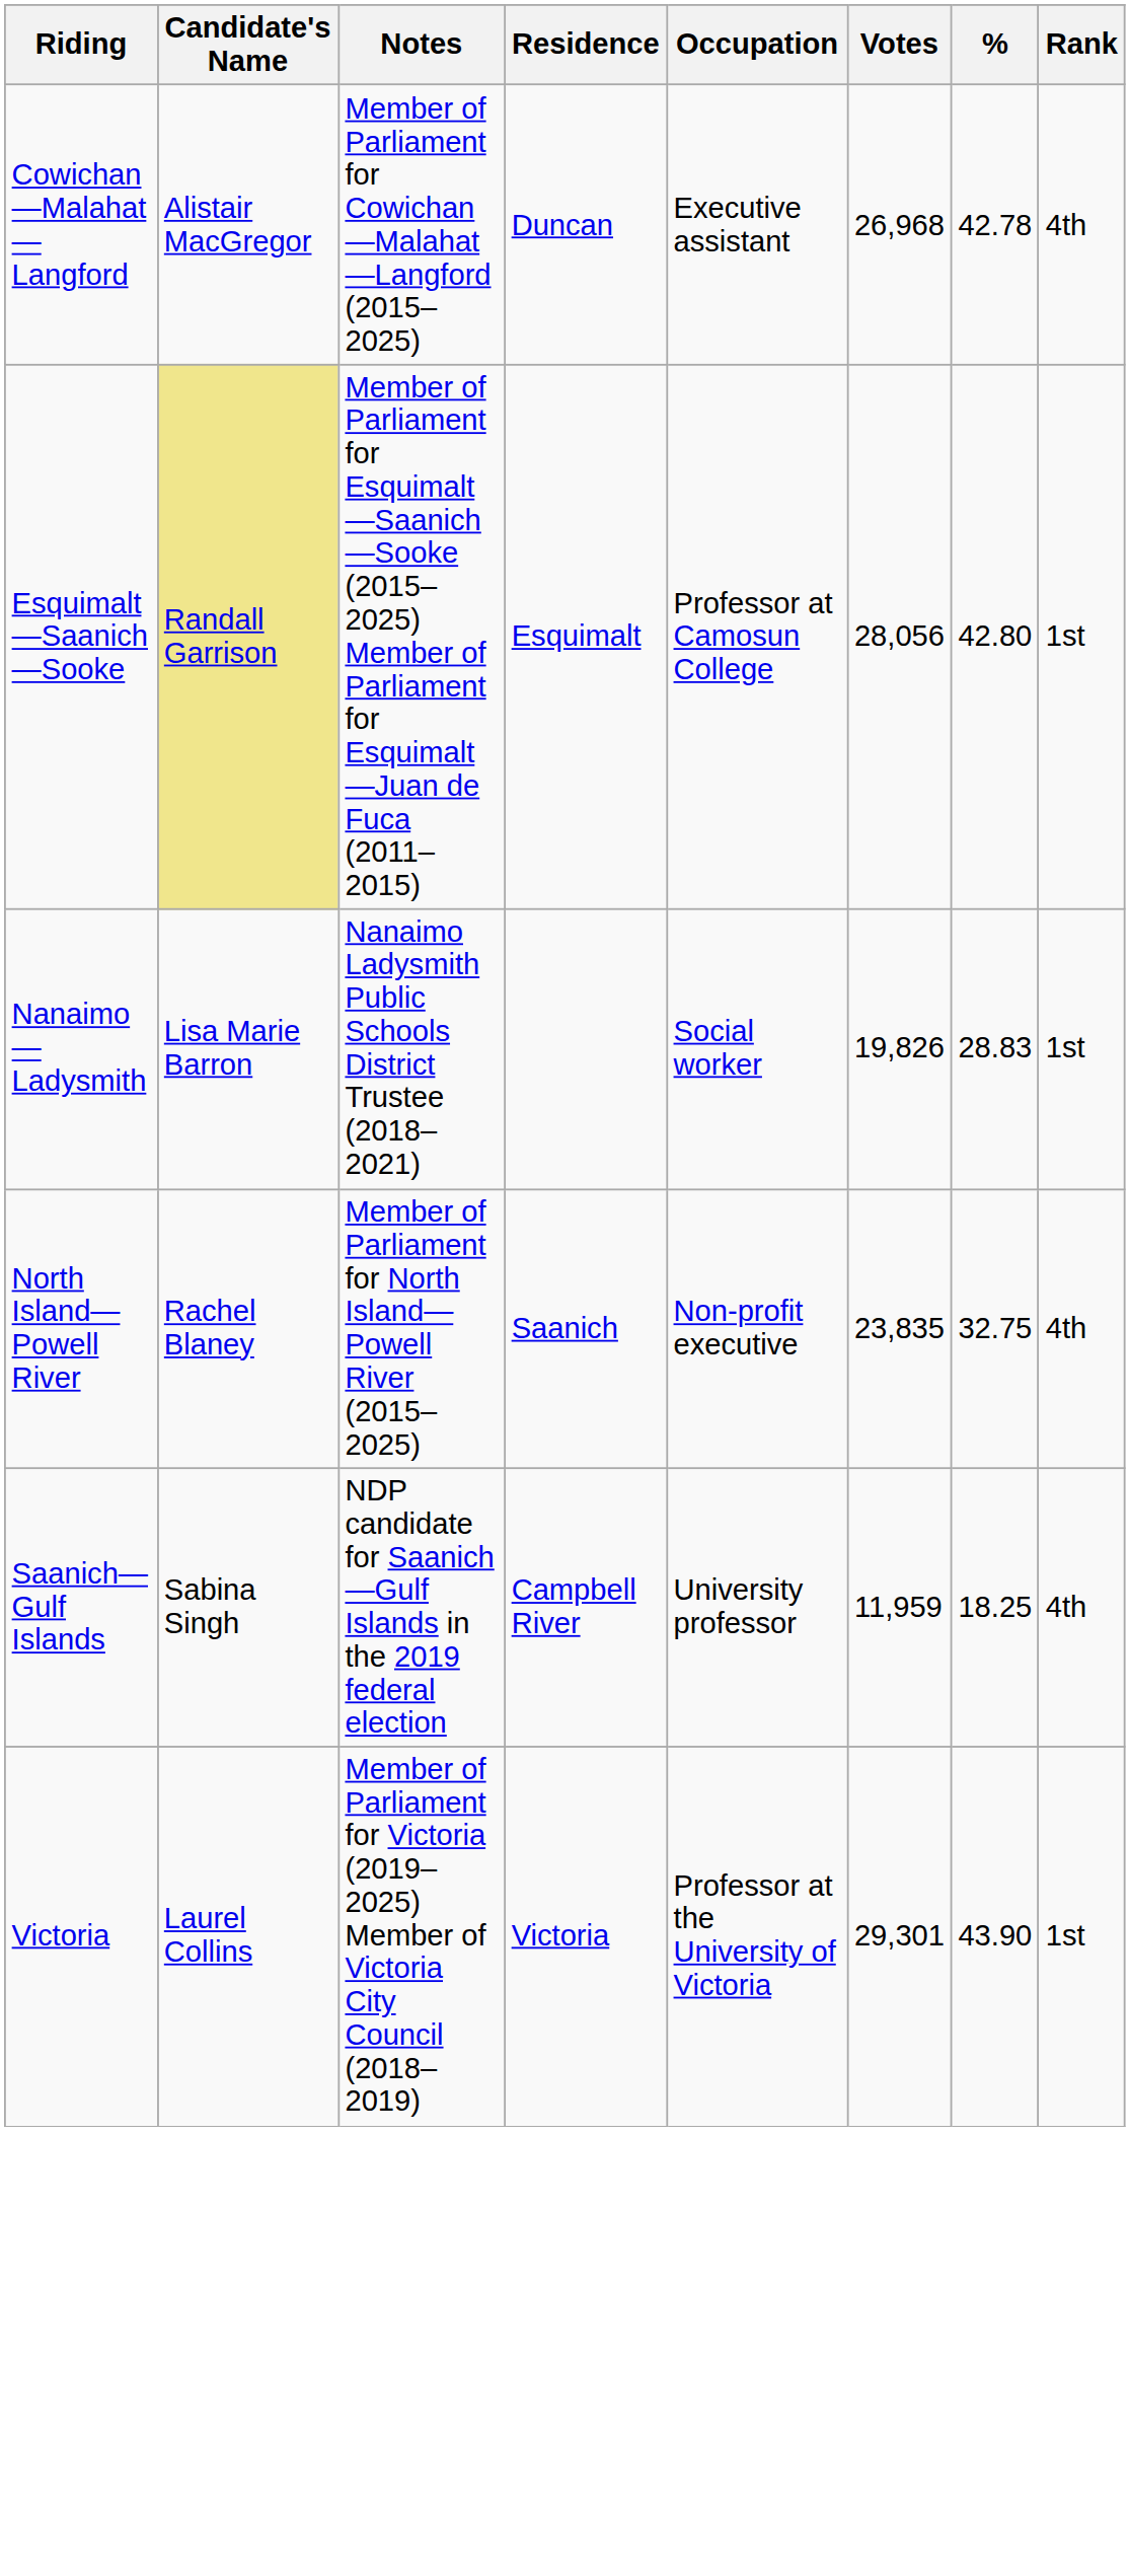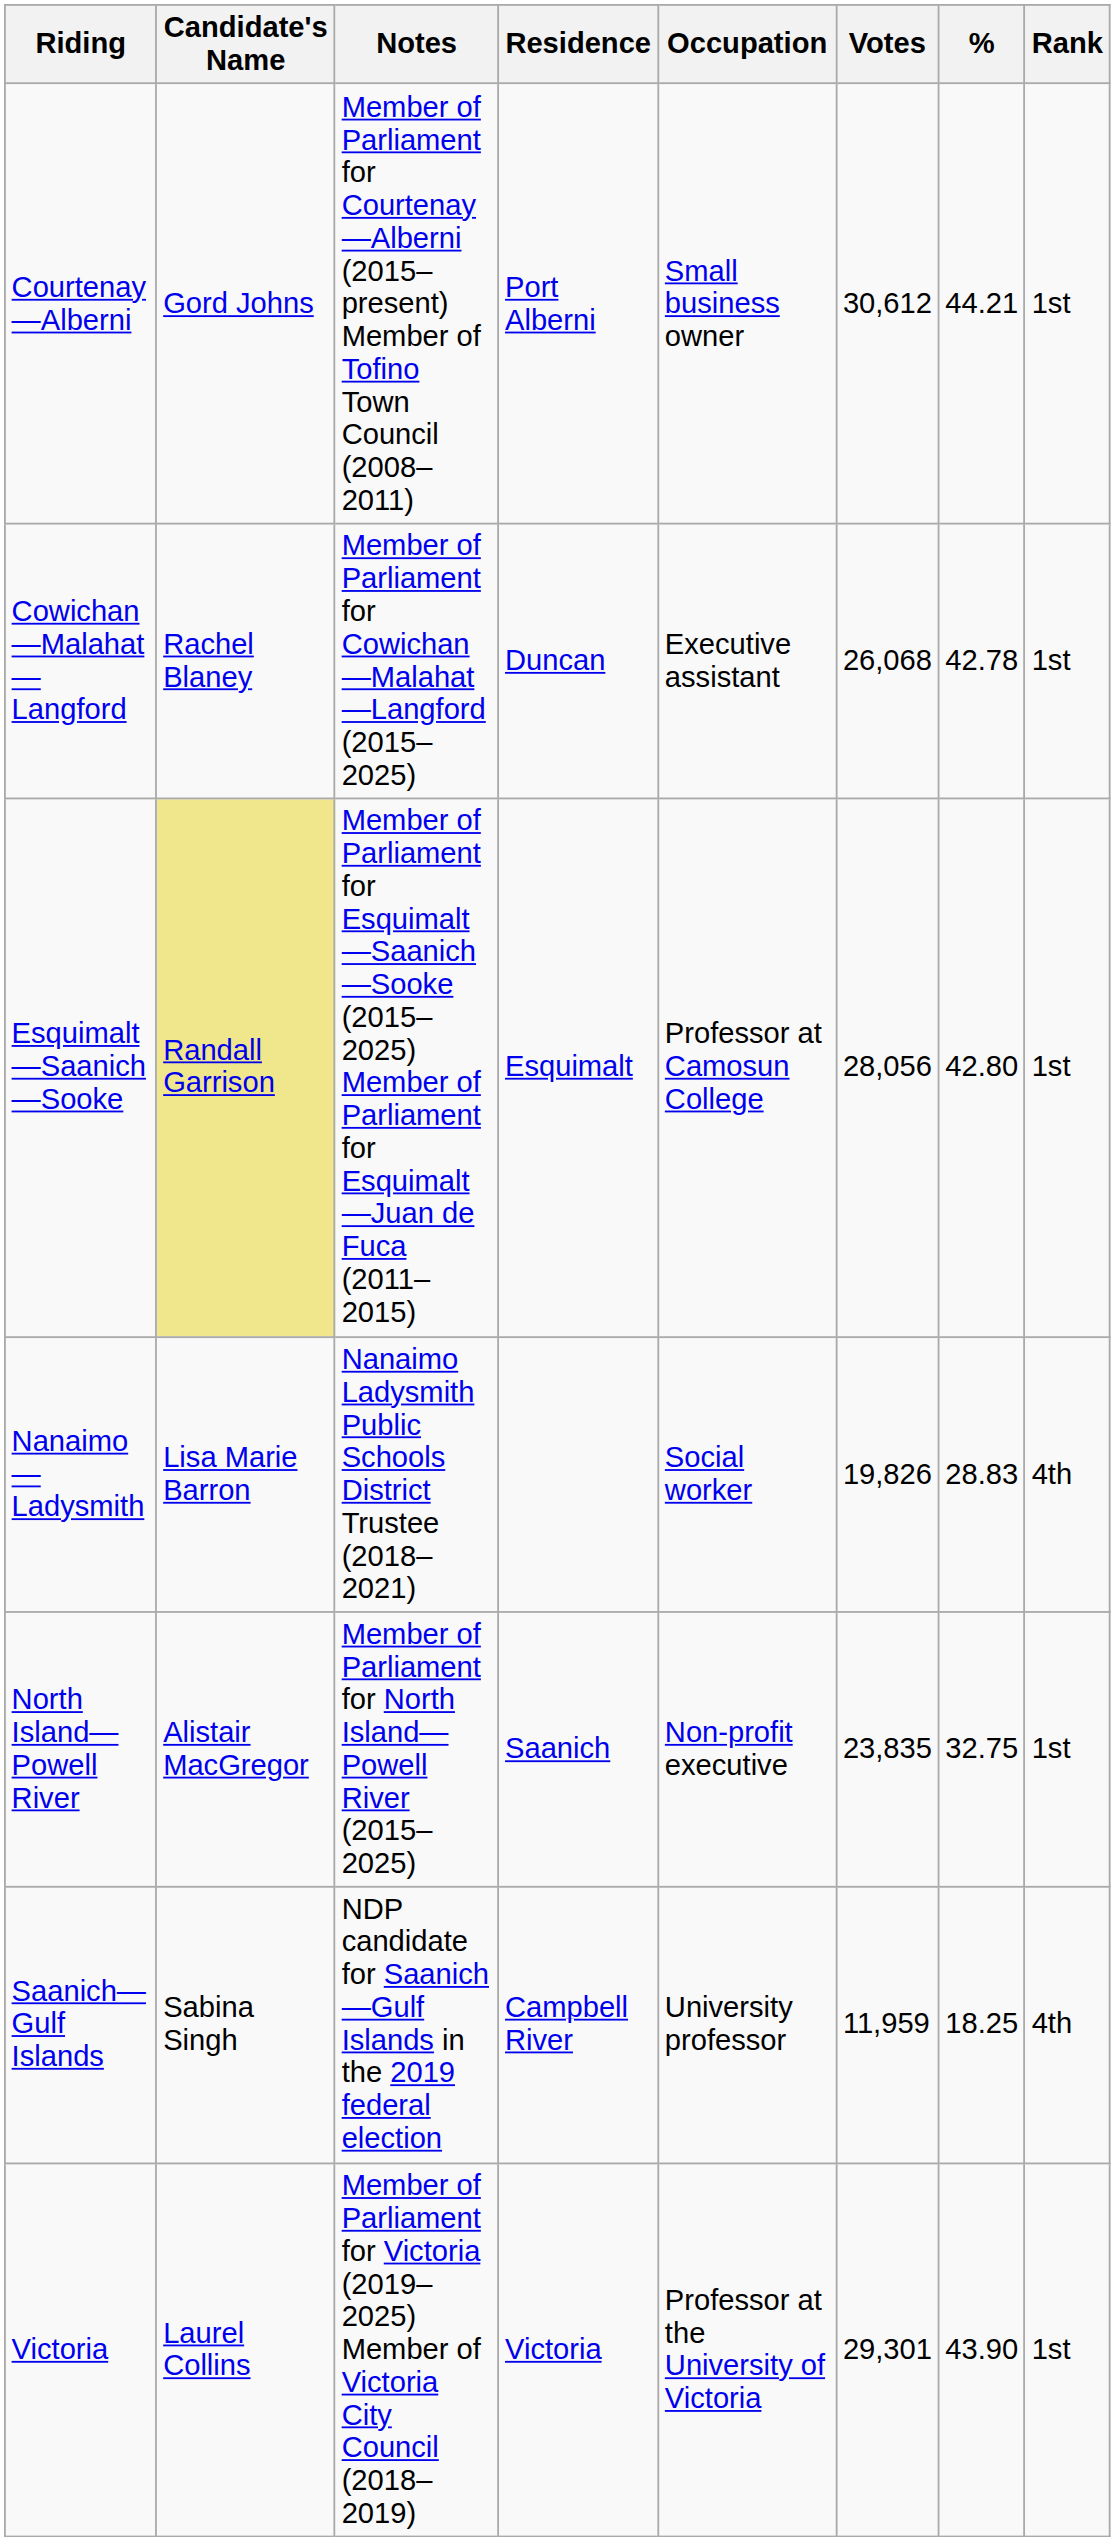+ row: Courtenay—Alberni | Gord Johns | Member of Parliament for Courtenay—Alberni (2015–present) Member of Tofino Town Council (2008–2011) | Port Alberni | Small business owner | 30,612 | 44.21 | 1st
Cowichan—Malahat—Langford | Candidate's Name: Alistair MacGregor -> Rachel Blaney
Cowichan—Malahat—Langford | Votes: 26,968 -> 26,068
Cowichan—Malahat—Langford | Rank: 4th -> 1st
Nanaimo—Ladysmith | Rank: 1st -> 4th
North Island—Powell River | Candidate's Name: Rachel Blaney -> Alistair MacGregor
North Island—Powell River | Rank: 4th -> 1st
